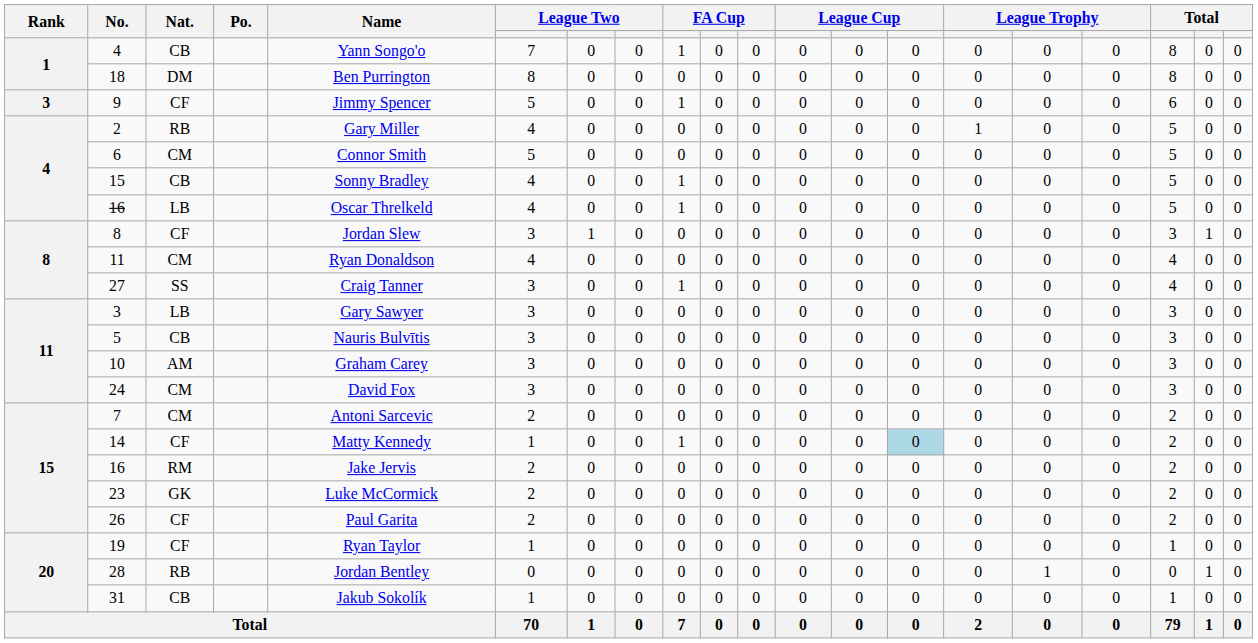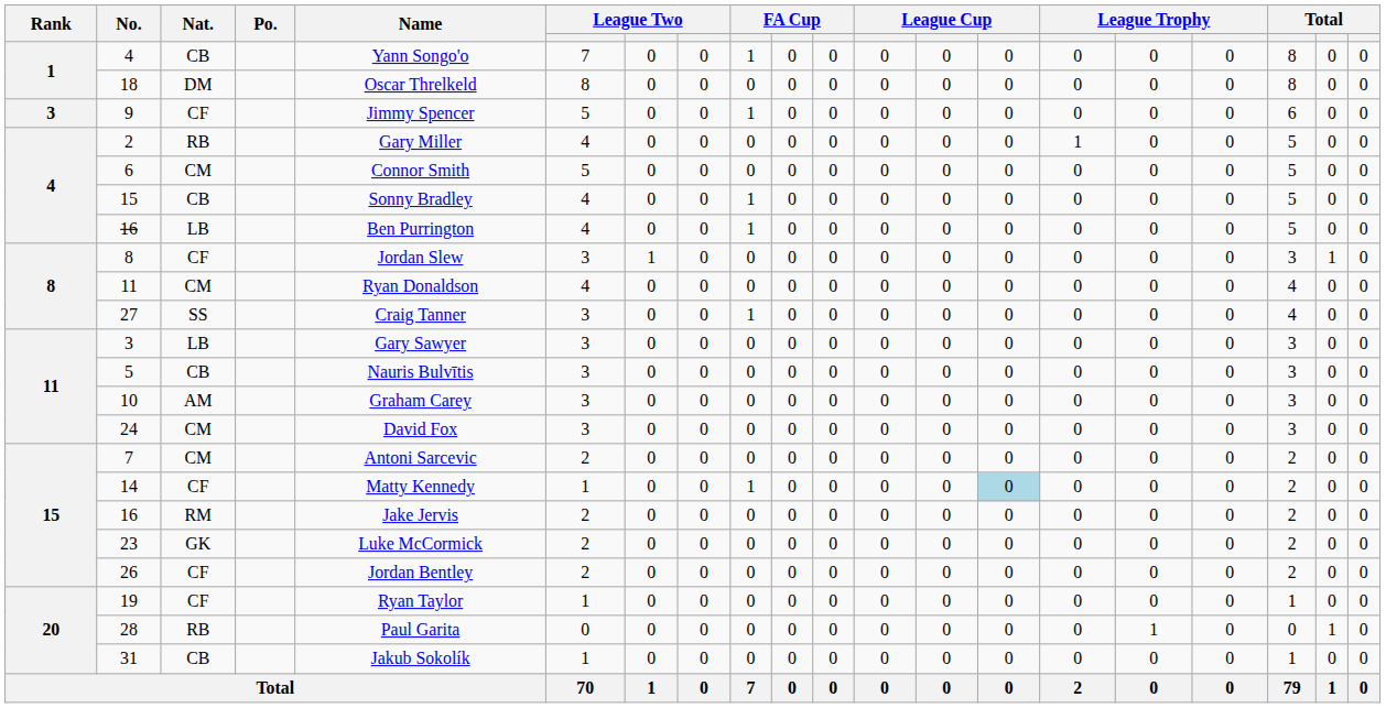18 | Name: Ben Purrington -> Oscar Threlkeld
16 / LB | Name: Oscar Threlkeld -> Ben Purrington
26 | Name: Paul Garita -> Jordan Bentley
28 | Name: Jordan Bentley -> Paul Garita
